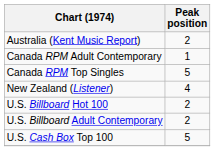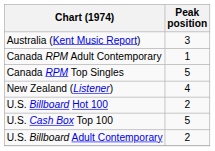Australia (Kent Music Report) | Peak position: 2 -> 3
rows swapped: U.S. Billboard Adult Contemporary <-> U.S. Cash Box Top 100
